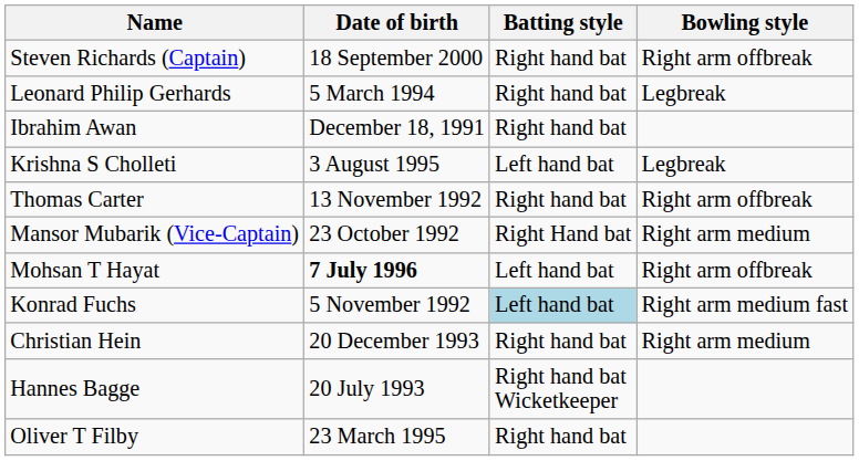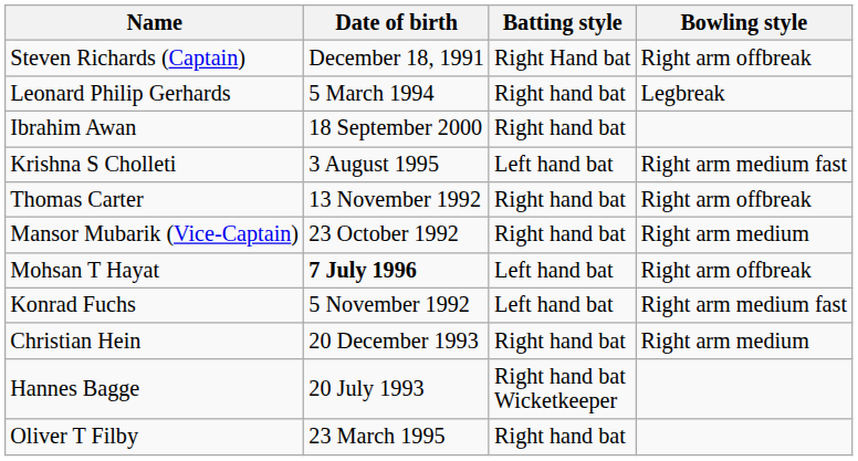Steven Richards (Captain) | Date of birth: 18 September 2000 -> December 18, 1991
Steven Richards (Captain) | Batting style: Right hand bat -> Right Hand bat
Ibrahim Awan | Date of birth: December 18, 1991 -> 18 September 2000
Krishna S Cholleti | Bowling style: Legbreak -> Right arm medium fast
Mansor Mubarik (Vice-Captain) | Batting style: Right Hand bat -> Right hand bat
Konrad Fuchs | Batting style: lightblue background -> no background
